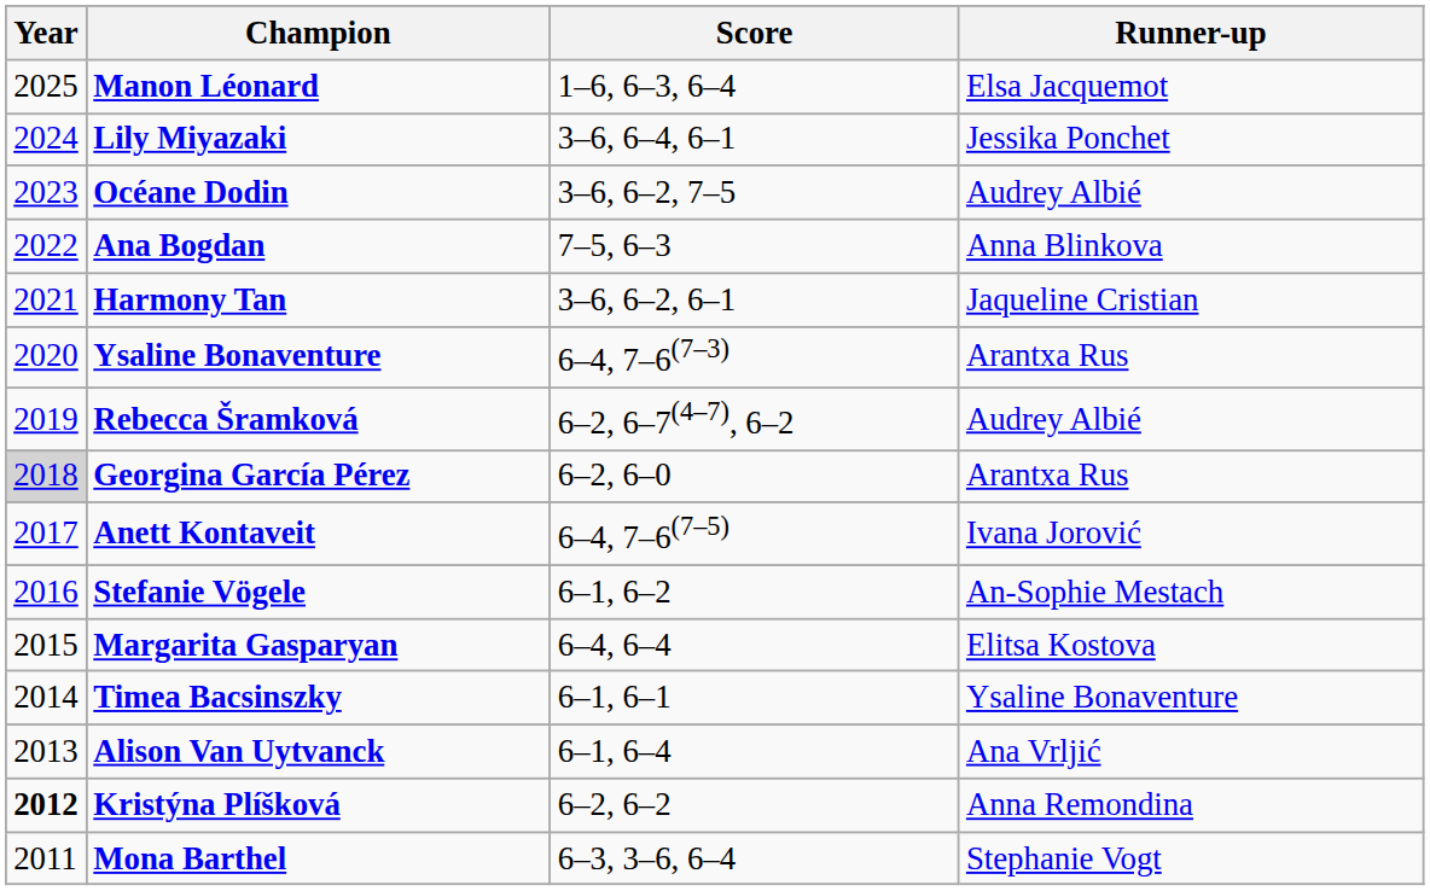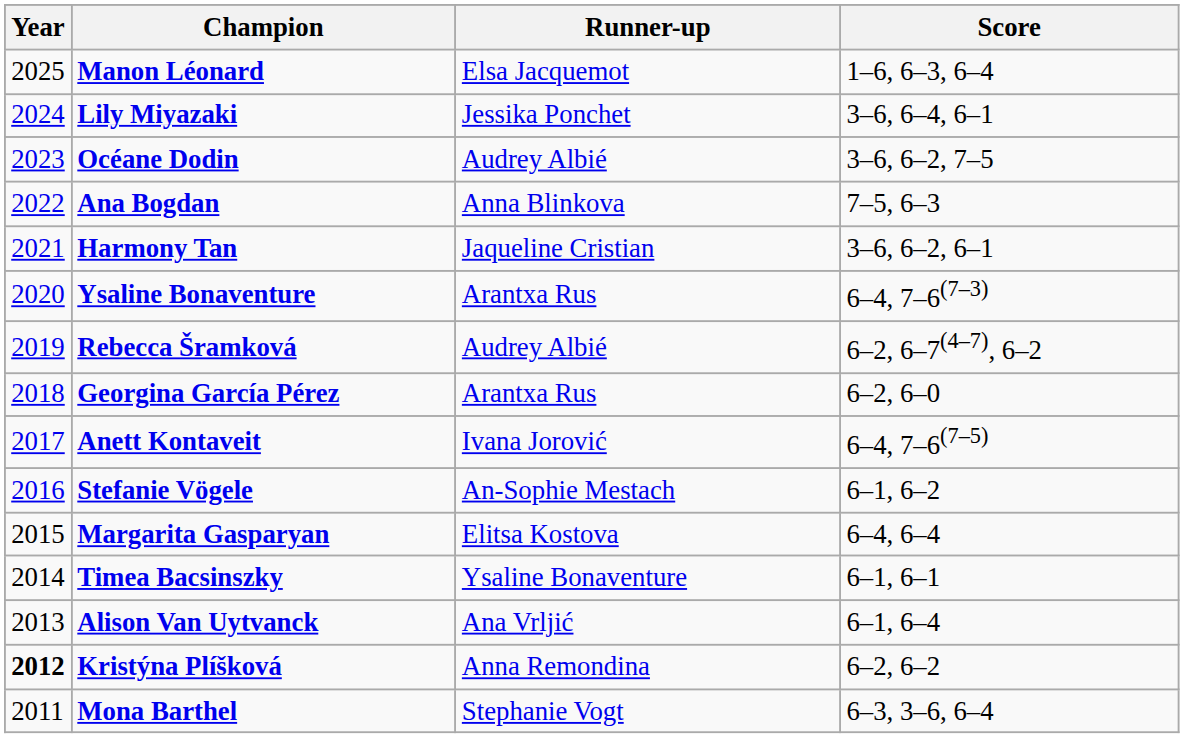columns swapped: Runner-up <-> Score
Georgina García Pérez | Year: lightgrey background -> no background
